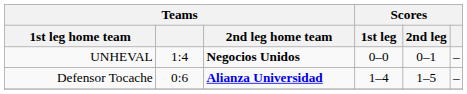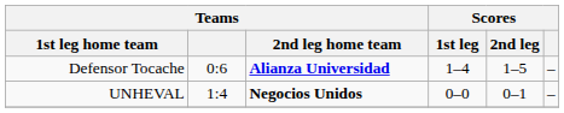rows swapped: UNHEVAL <-> Defensor Tocache
